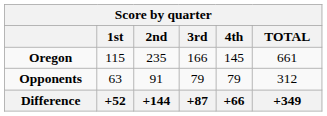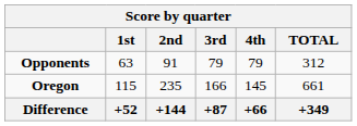rows swapped: Oregon <-> Opponents
